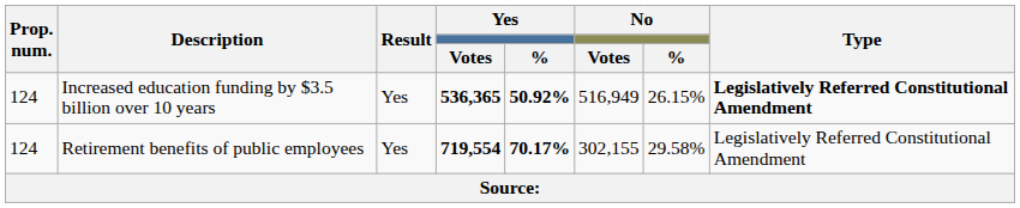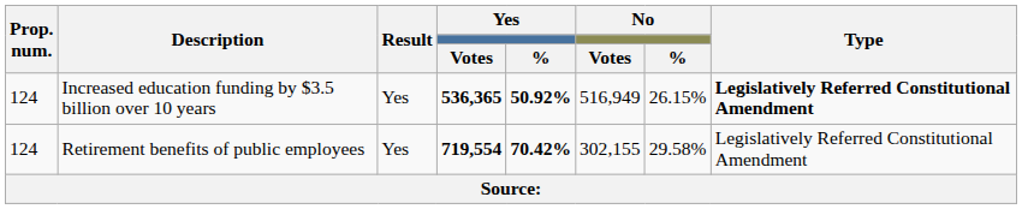Retirement benefits of public employees | Yes / %: 70.17% -> 70.42%
